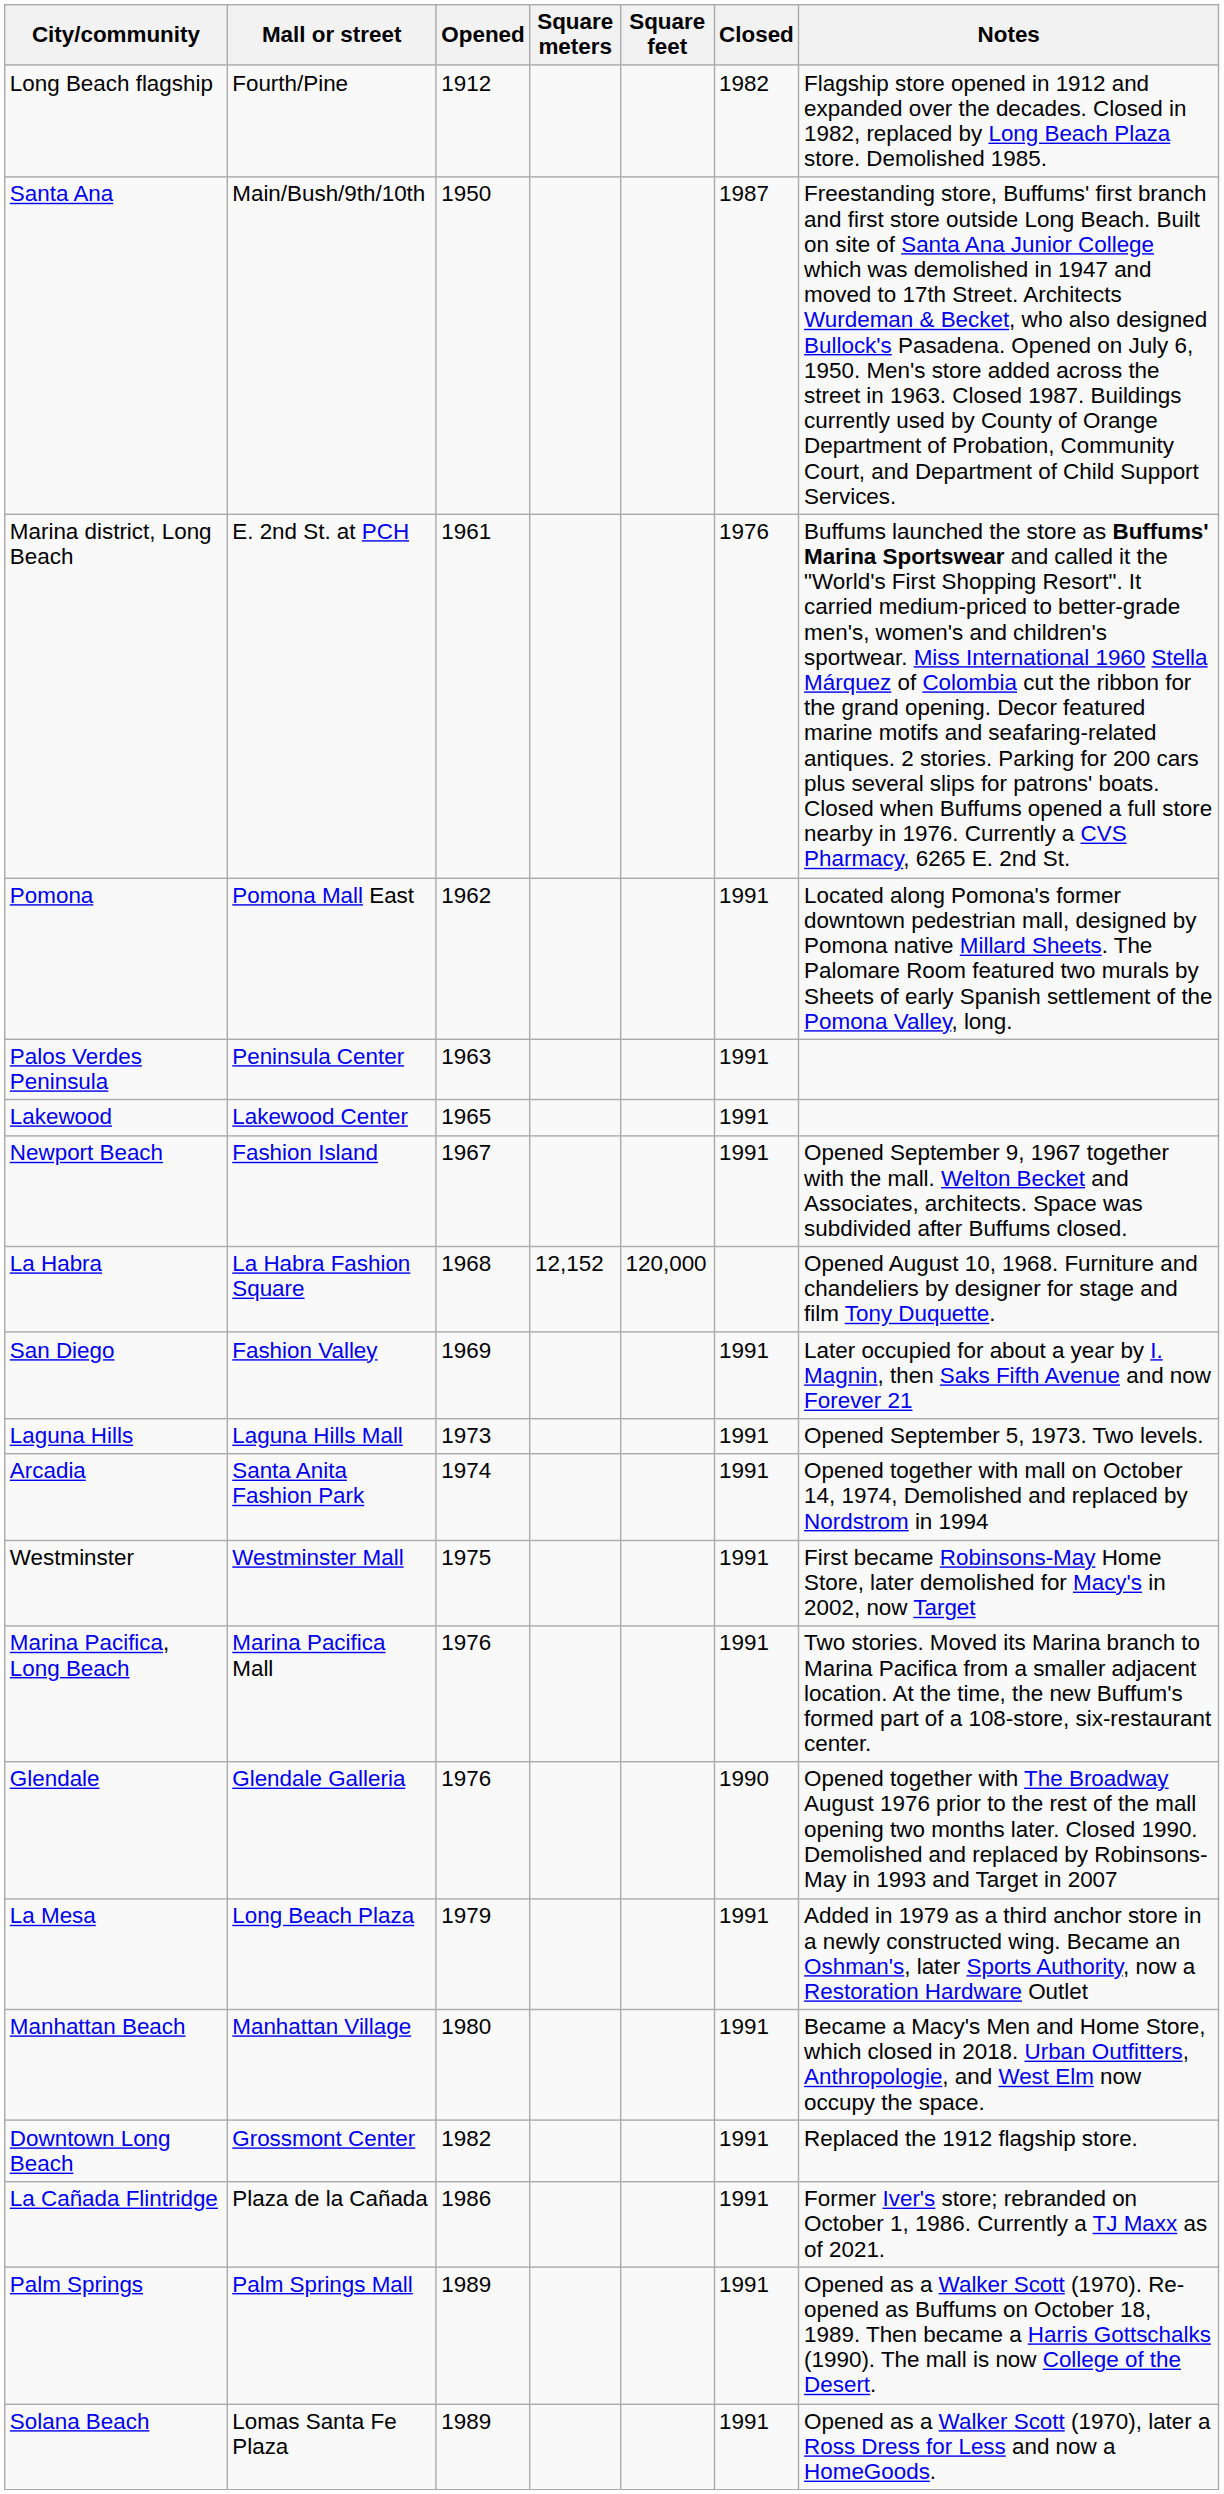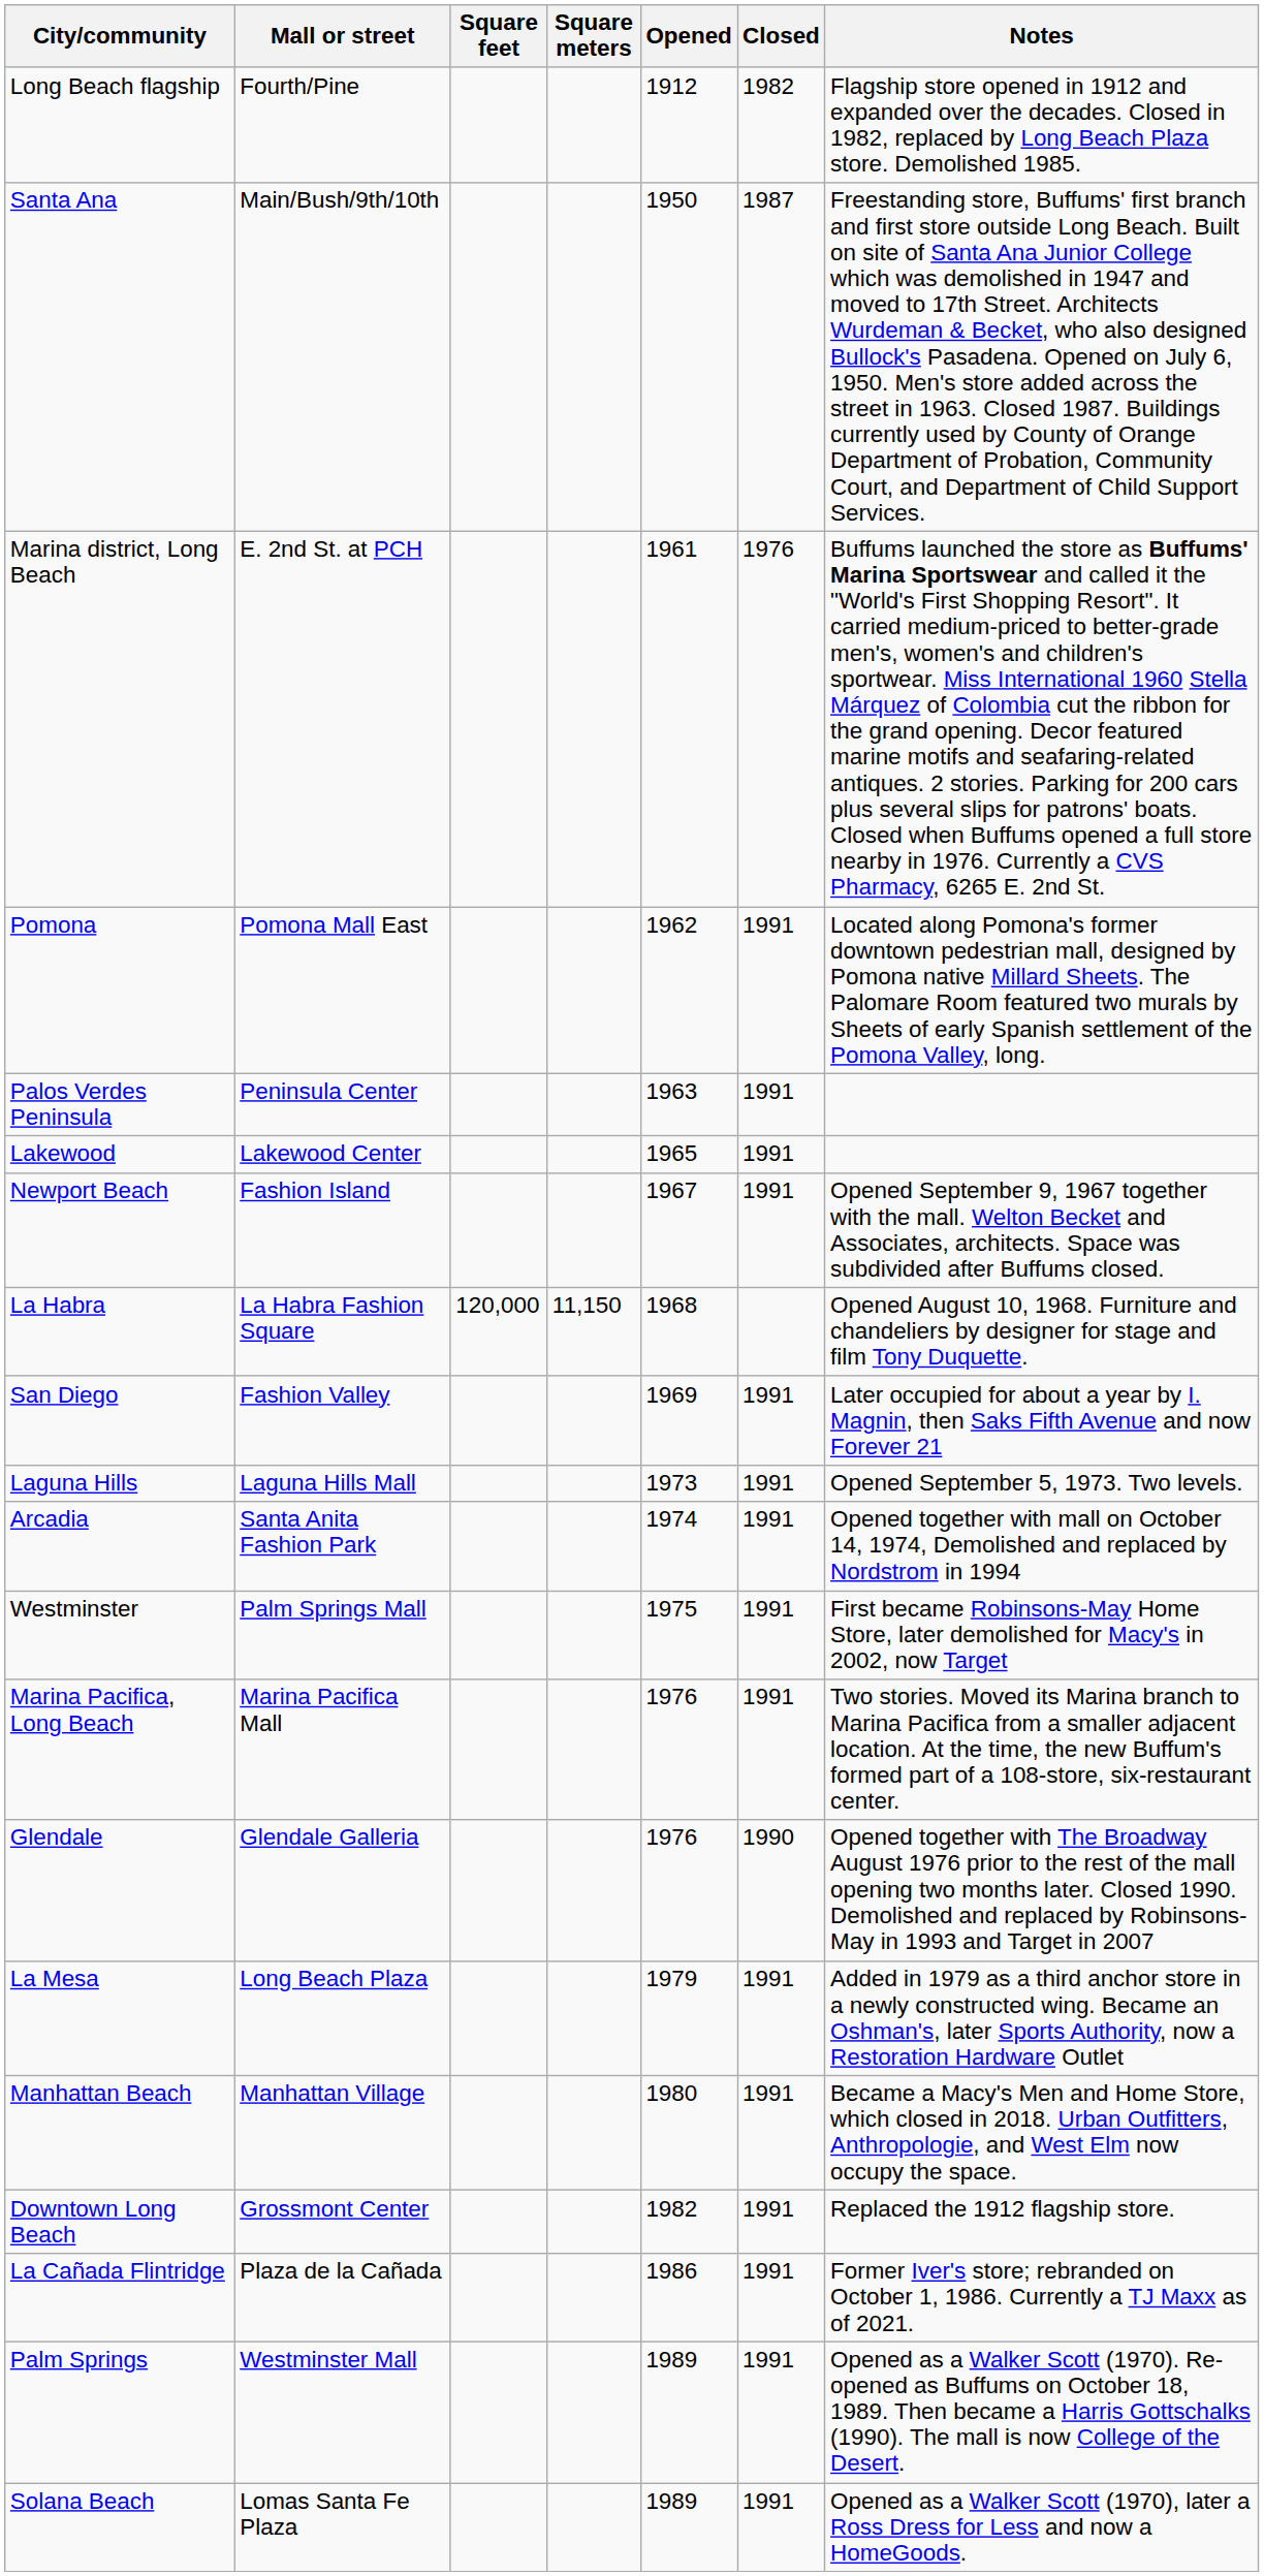columns swapped: Square feet <-> Opened
La Habra | Square meters: 12,152 -> 11,150
Westminster | Mall or street: Westminster Mall -> Palm Springs Mall
Palm Springs | Mall or street: Palm Springs Mall -> Westminster Mall
